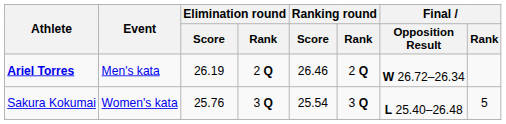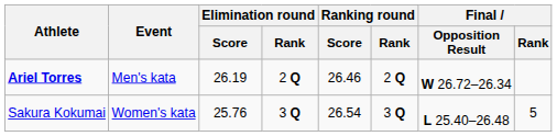Sakura Kokumai | Ranking round / Score: 25.54 -> 26.54
